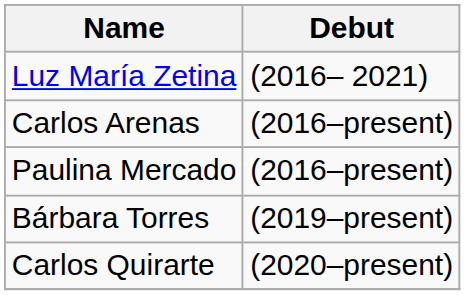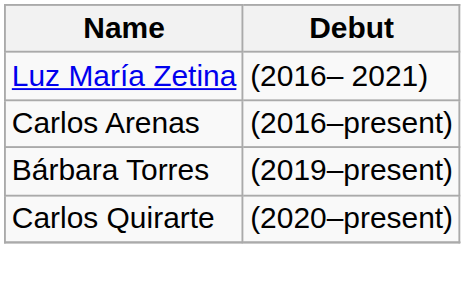- row: Paulina Mercado | (2016–present)
